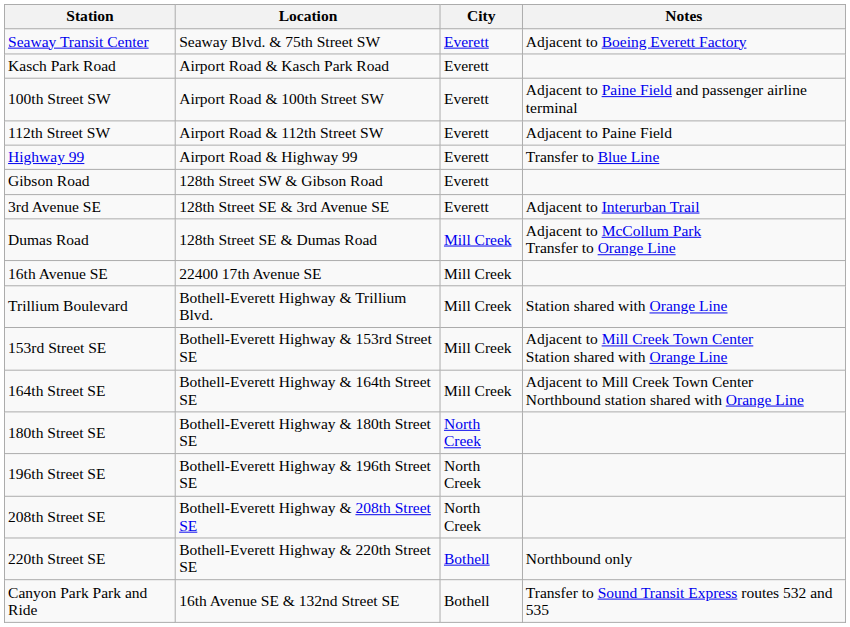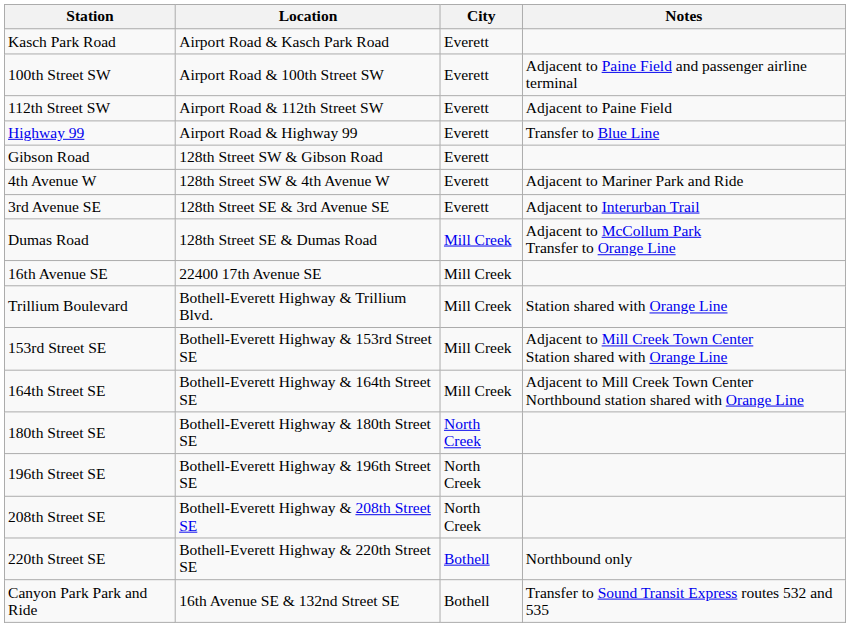- row: Seaway Transit Center | Seaway Blvd. & 75th Street SW | Everett | Adjacent to Boeing Everett Factory
+ row: 4th Avenue W | 128th Street SW & 4th Avenue W | Everett | Adjacent to Mariner Park and Ride
